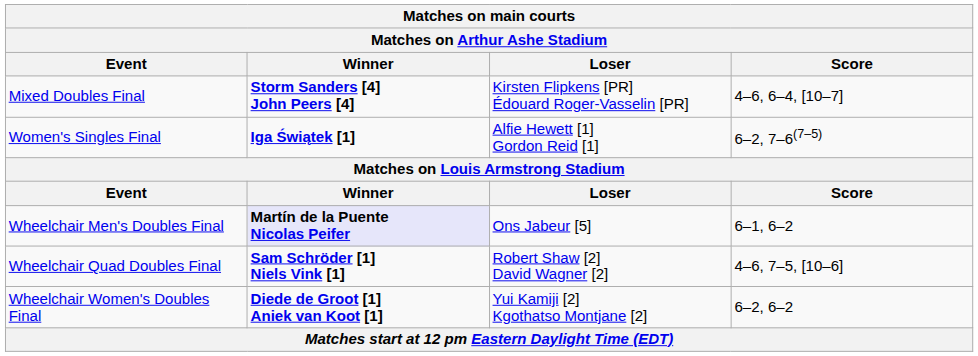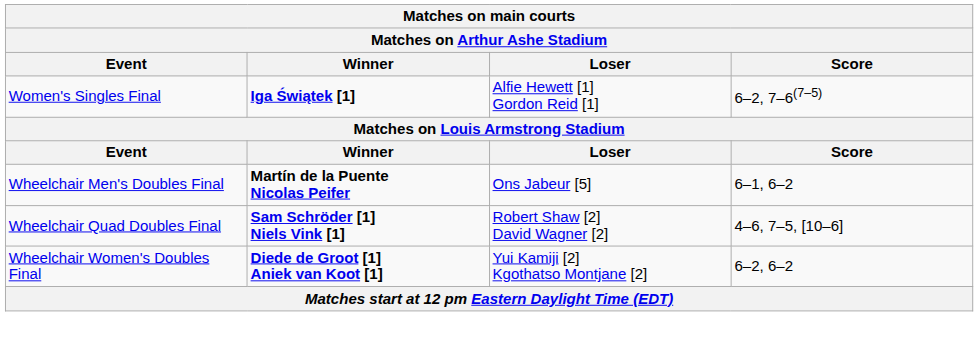- row: Mixed Doubles Final | Storm Sanders [4] John Peers [4] | Kirsten Flipkens [PR] Édouard Roger-Vasselin [PR] | 4–6, 6–4, [10–7]
Wheelchair Men's Doubles Final | Winner: lavender background -> no background
